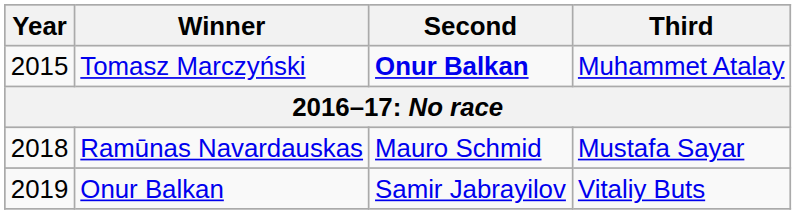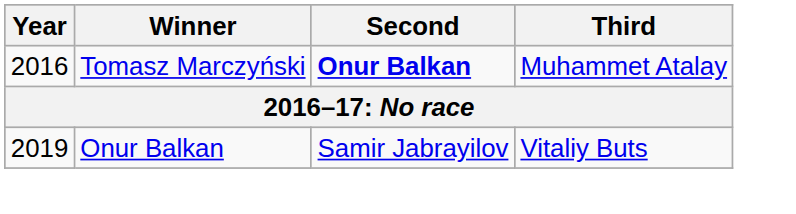Tomasz Marczyński | Year: 2015 -> 2016
- row: 2018 | Ramūnas Navardauskas | Mauro Schmid | Mustafa Sayar
